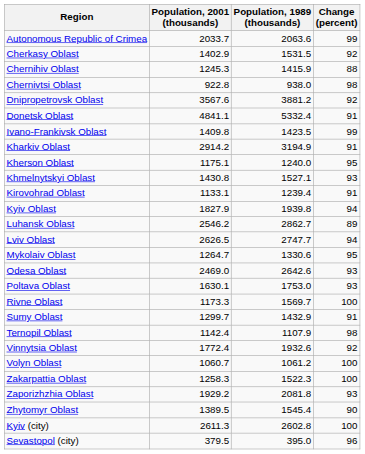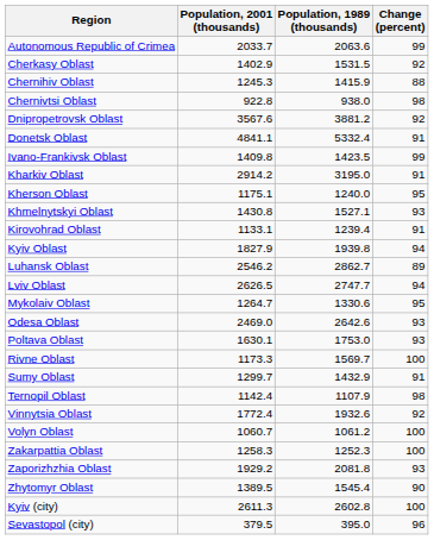Kharkiv Oblast | Population, 1989 (thousands): 3194.9 -> 3195.0
Zakarpattia Oblast | Population, 1989 (thousands): 1522.3 -> 1252.3
